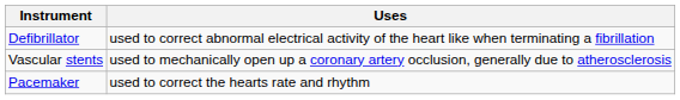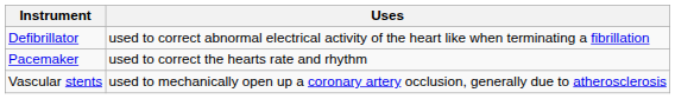rows swapped: Vascular stents <-> Pacemaker
